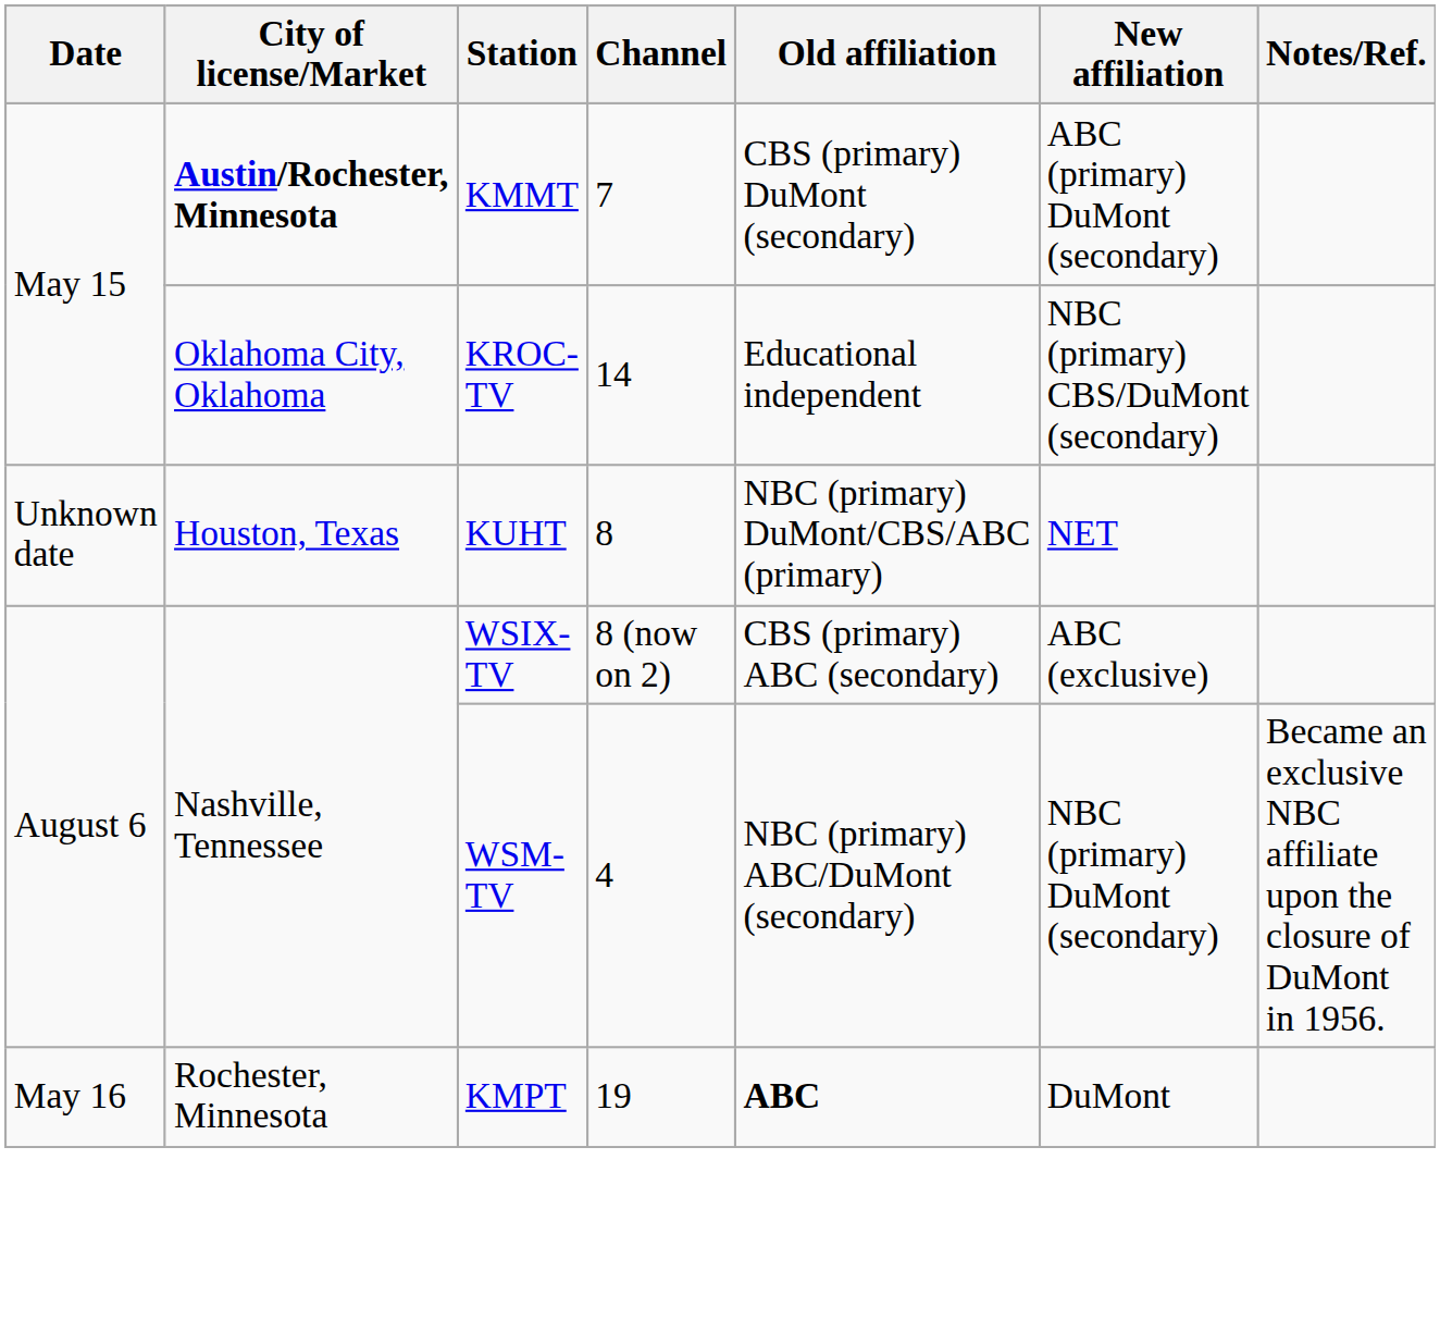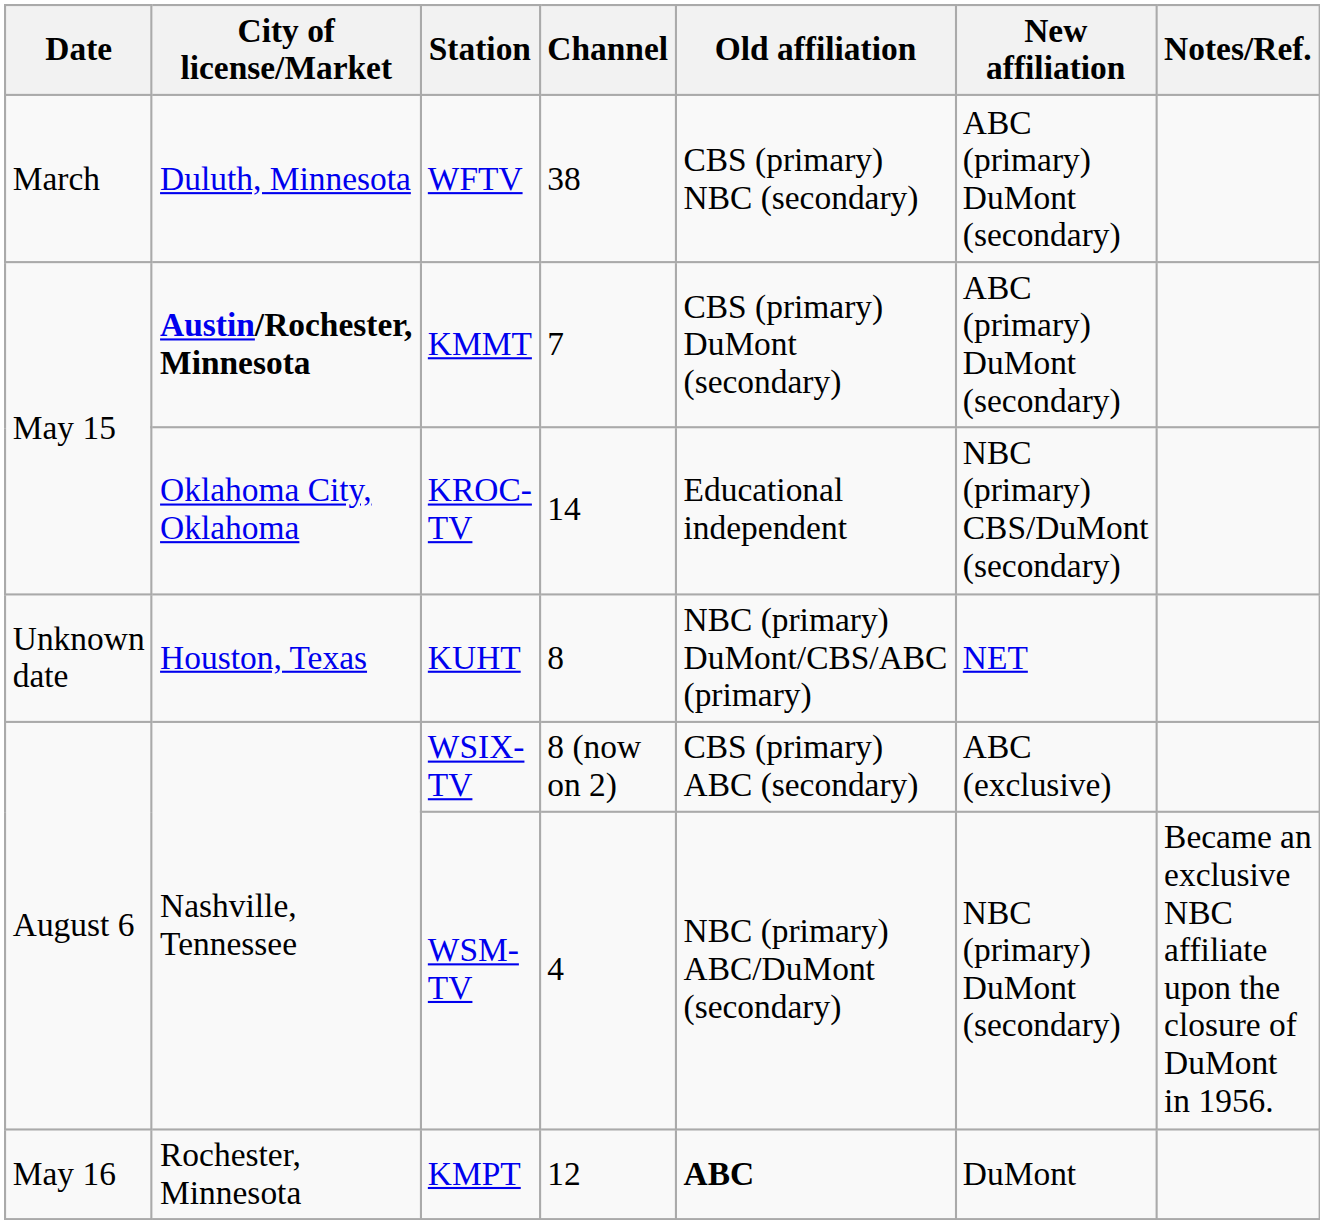+ row: March | Duluth, Minnesota | WFTV | 38 | CBS (primary) NBC (secondary) | ABC (primary) DuMont (secondary)
KMPT | Channel: 19 -> 12
